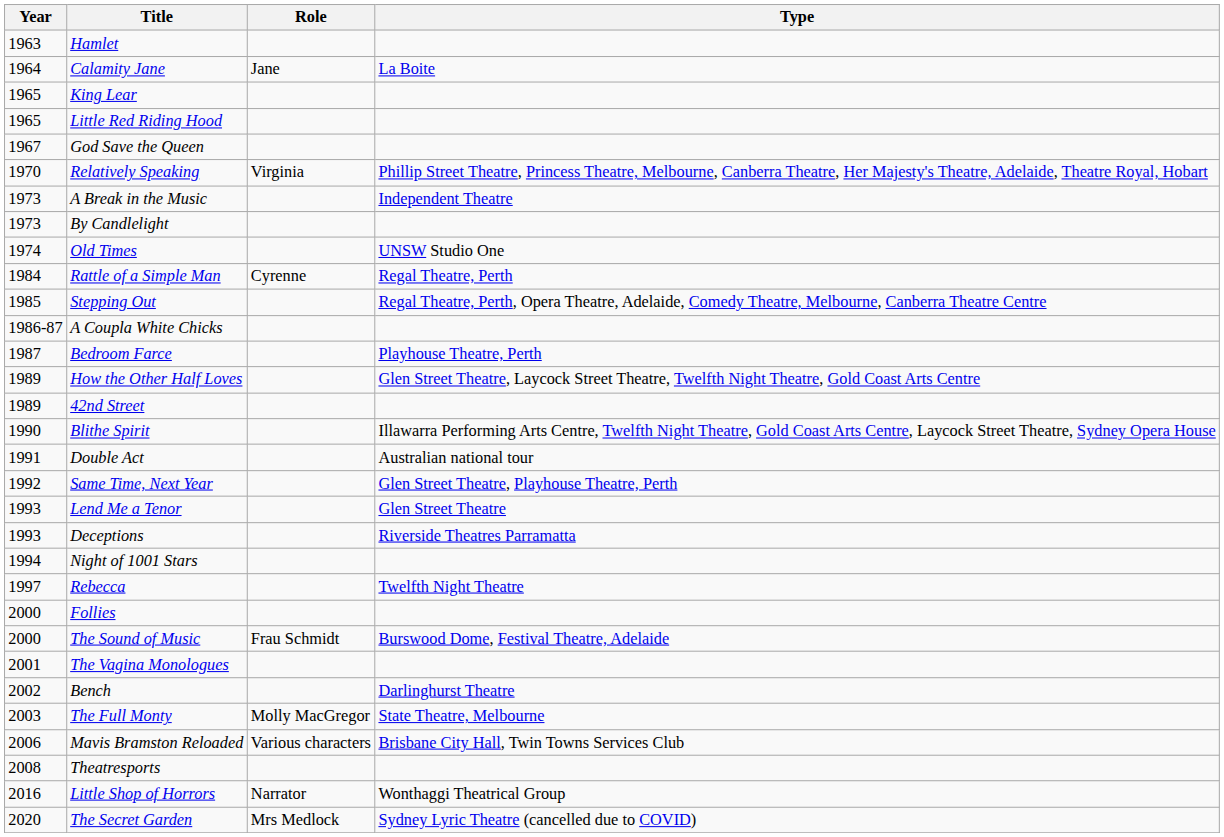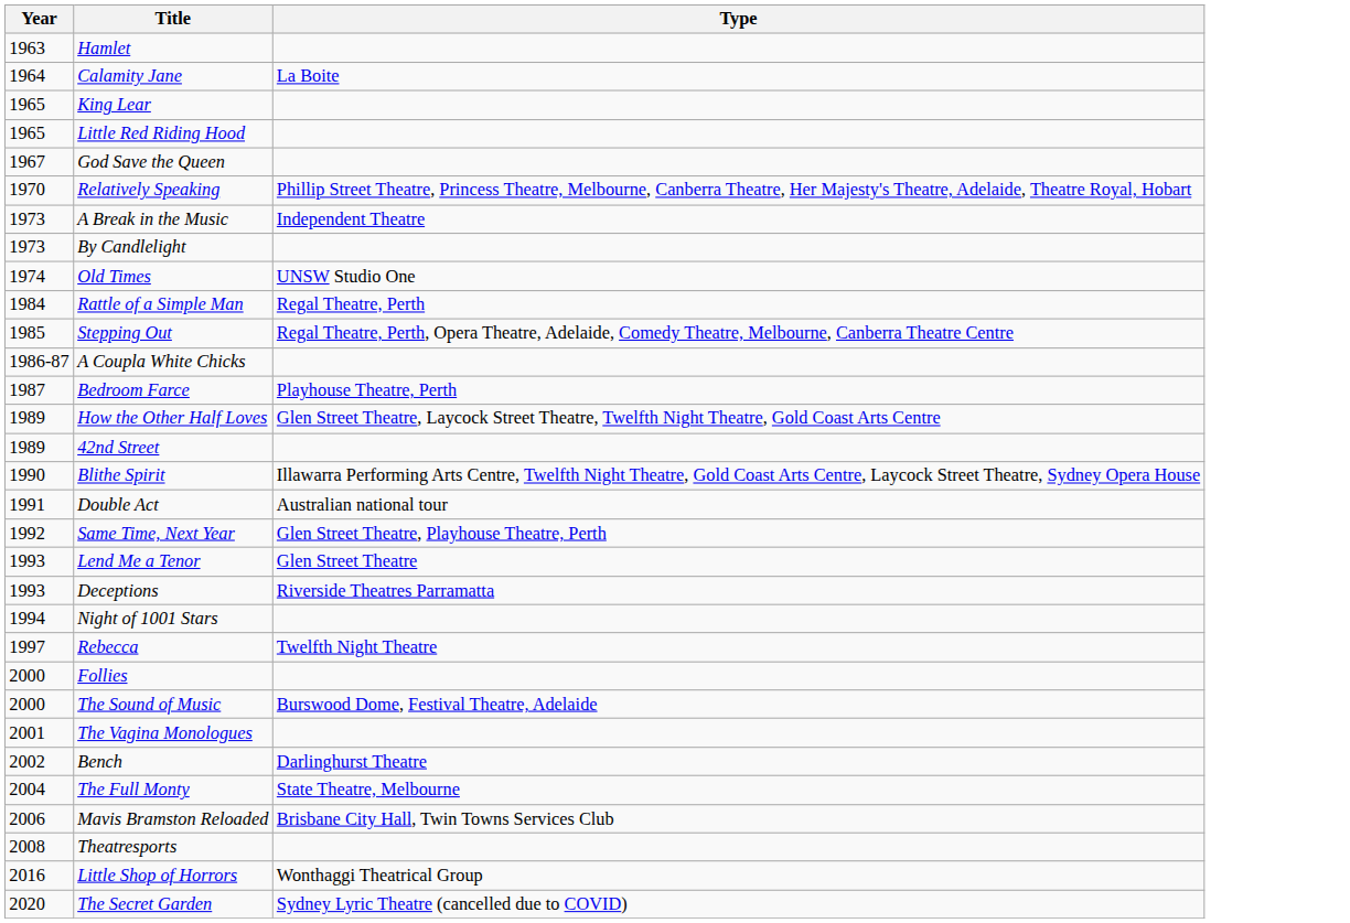- column: Role | Jane | Virginia | Cyrenne | Frau Schmidt | Molly MacGregor | Various characters | Narrator | Mrs Medlock
The Full Monty | Year: 2003 -> 2004
